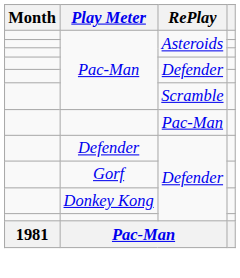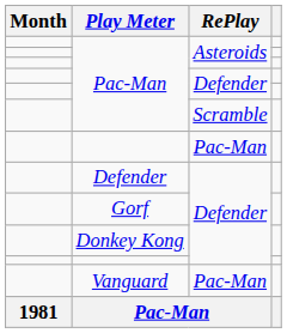+ row: Vanguard | Pac-Man
